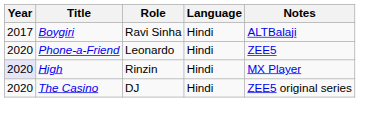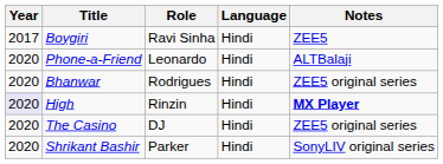Boygiri | Notes: ALTBalaji -> ZEE5
Phone-a-Friend | Notes: ZEE5 -> ALTBalaji
+ row: 2020 | Bhanwar | Rodrigues | Hindi | ZEE5 original series
High | Notes: normal -> bold
+ row: 2020 | Shrikant Bashir | Parker | Hindi | SonyLIV original series
